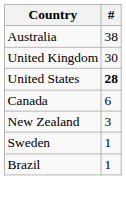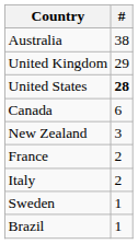United Kingdom | #: 30 -> 29
+ row: France | 2
+ row: Italy | 2
